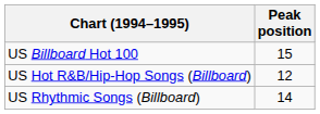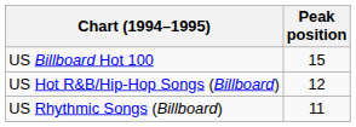US Rhythmic Songs (Billboard) | Peak position: 14 -> 11
